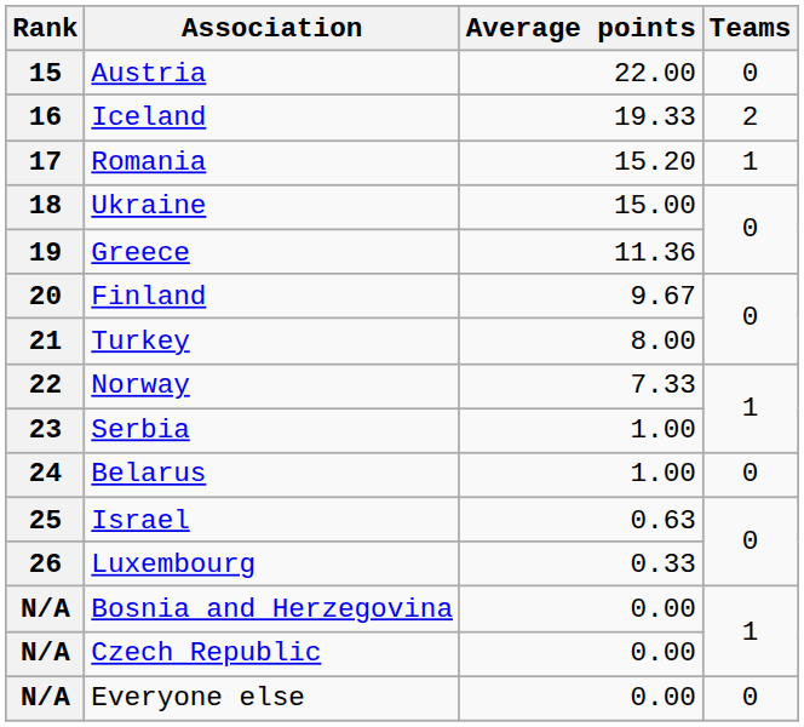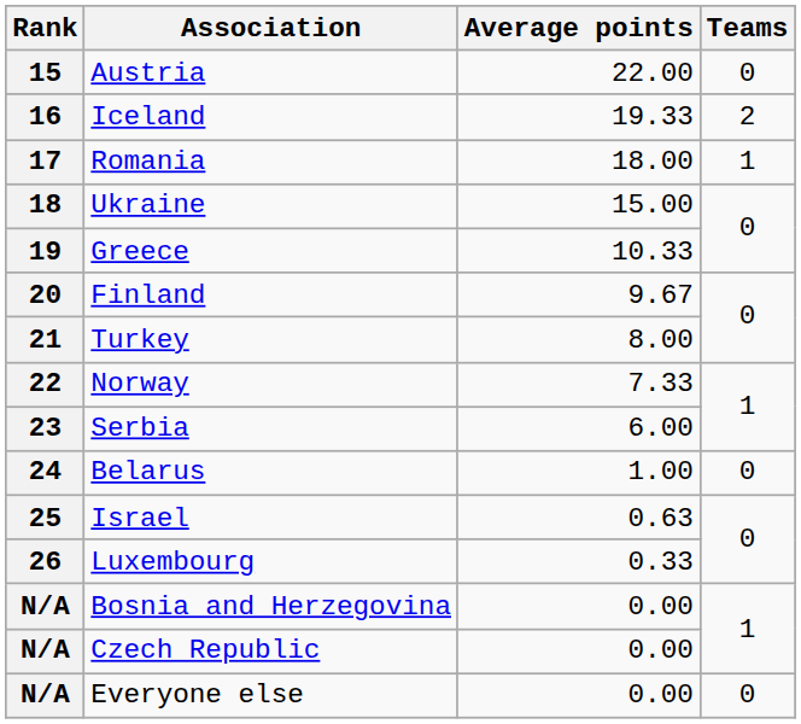Romania | Average points: 15.20 -> 18.00
Greece | Average points: 11.36 -> 10.33
Serbia | Average points: 1.00 -> 6.00
